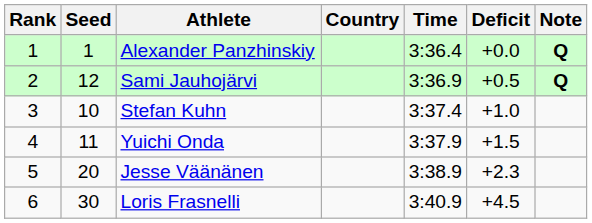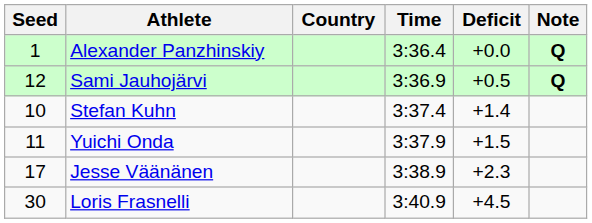- column: Rank | 1 | 2 | 3 | 4 | 5 | 6
Stefan Kuhn | Deficit: +1.0 -> +1.4
Jesse Väänänen | Seed: 20 -> 17
